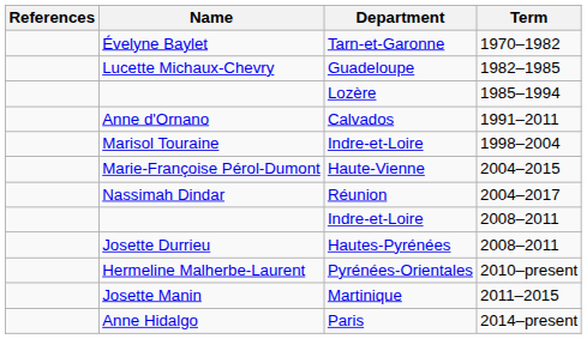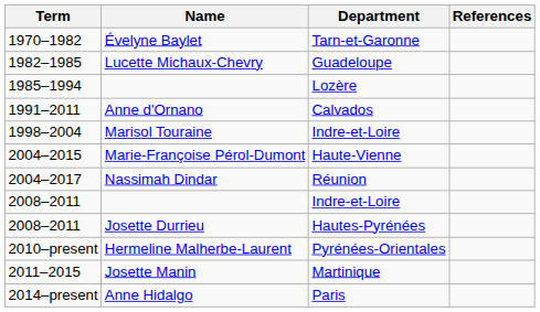columns swapped: Term <-> References
